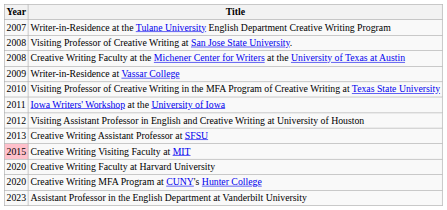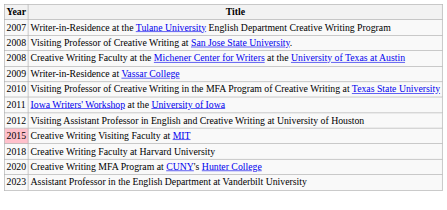- row: 2013 | Creative Writing Assistant Professor at SFSU
Creative Writing Faculty at Harvard University | Year: 2020 -> 2018
